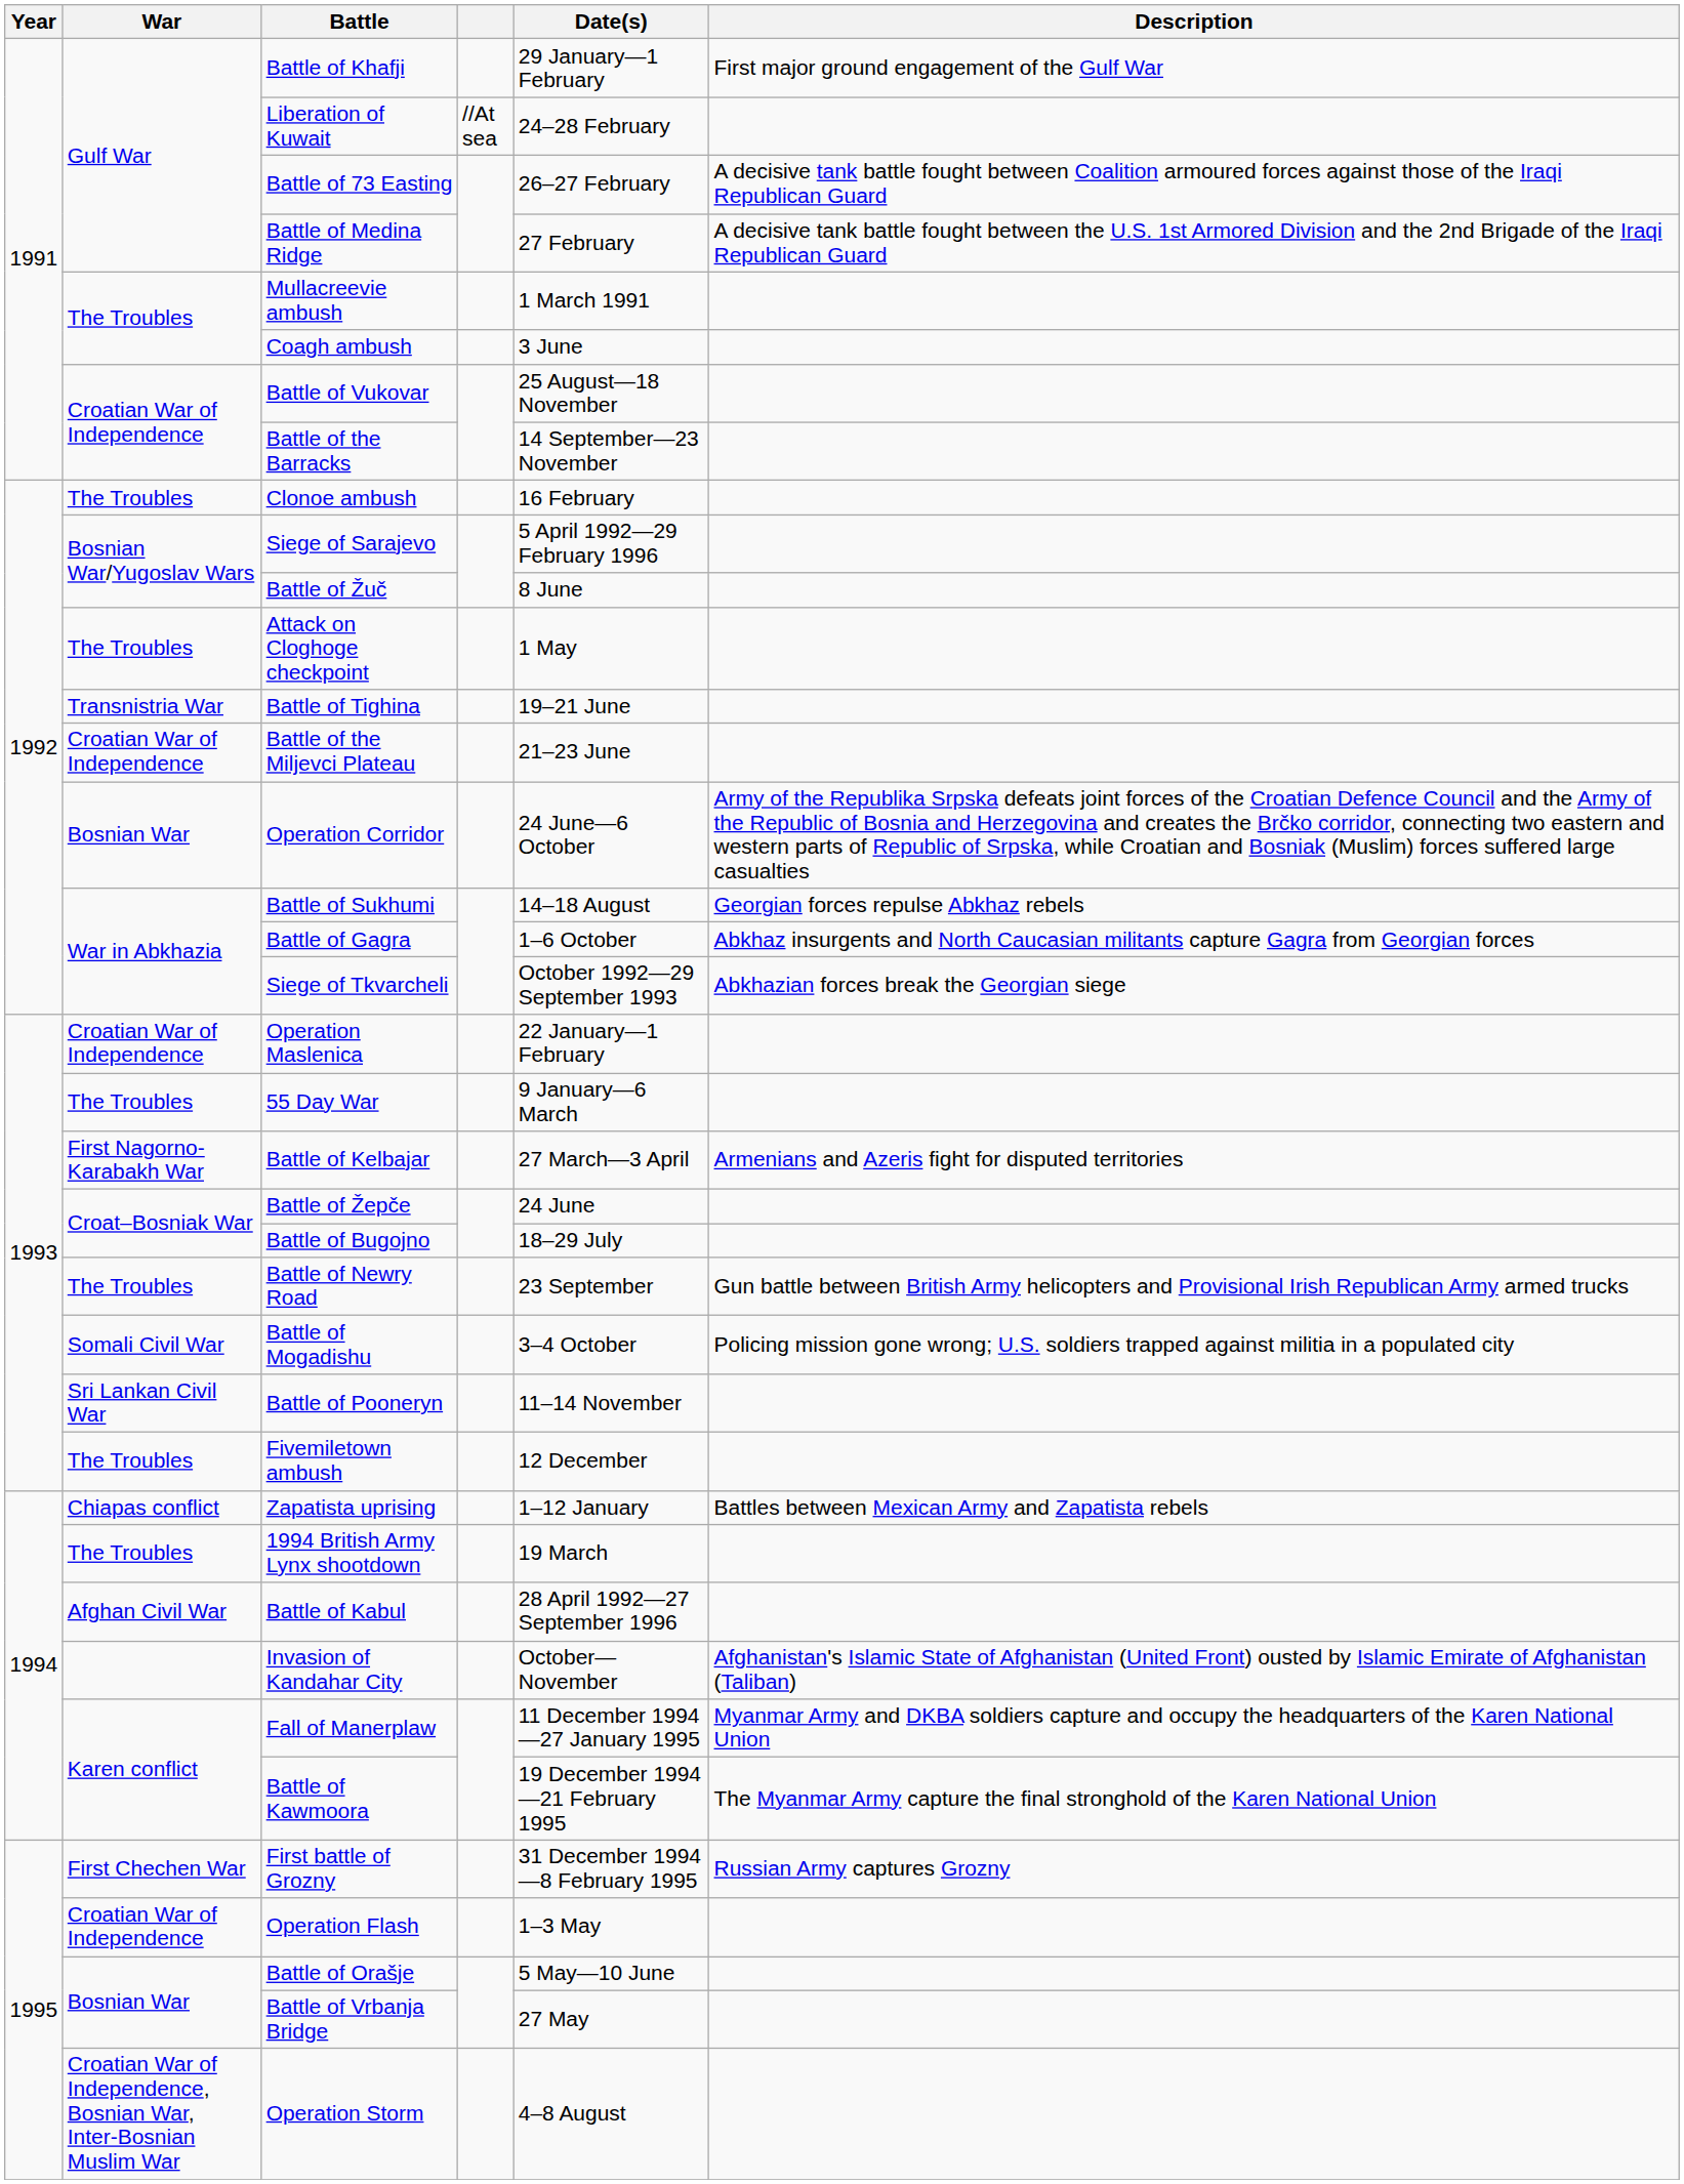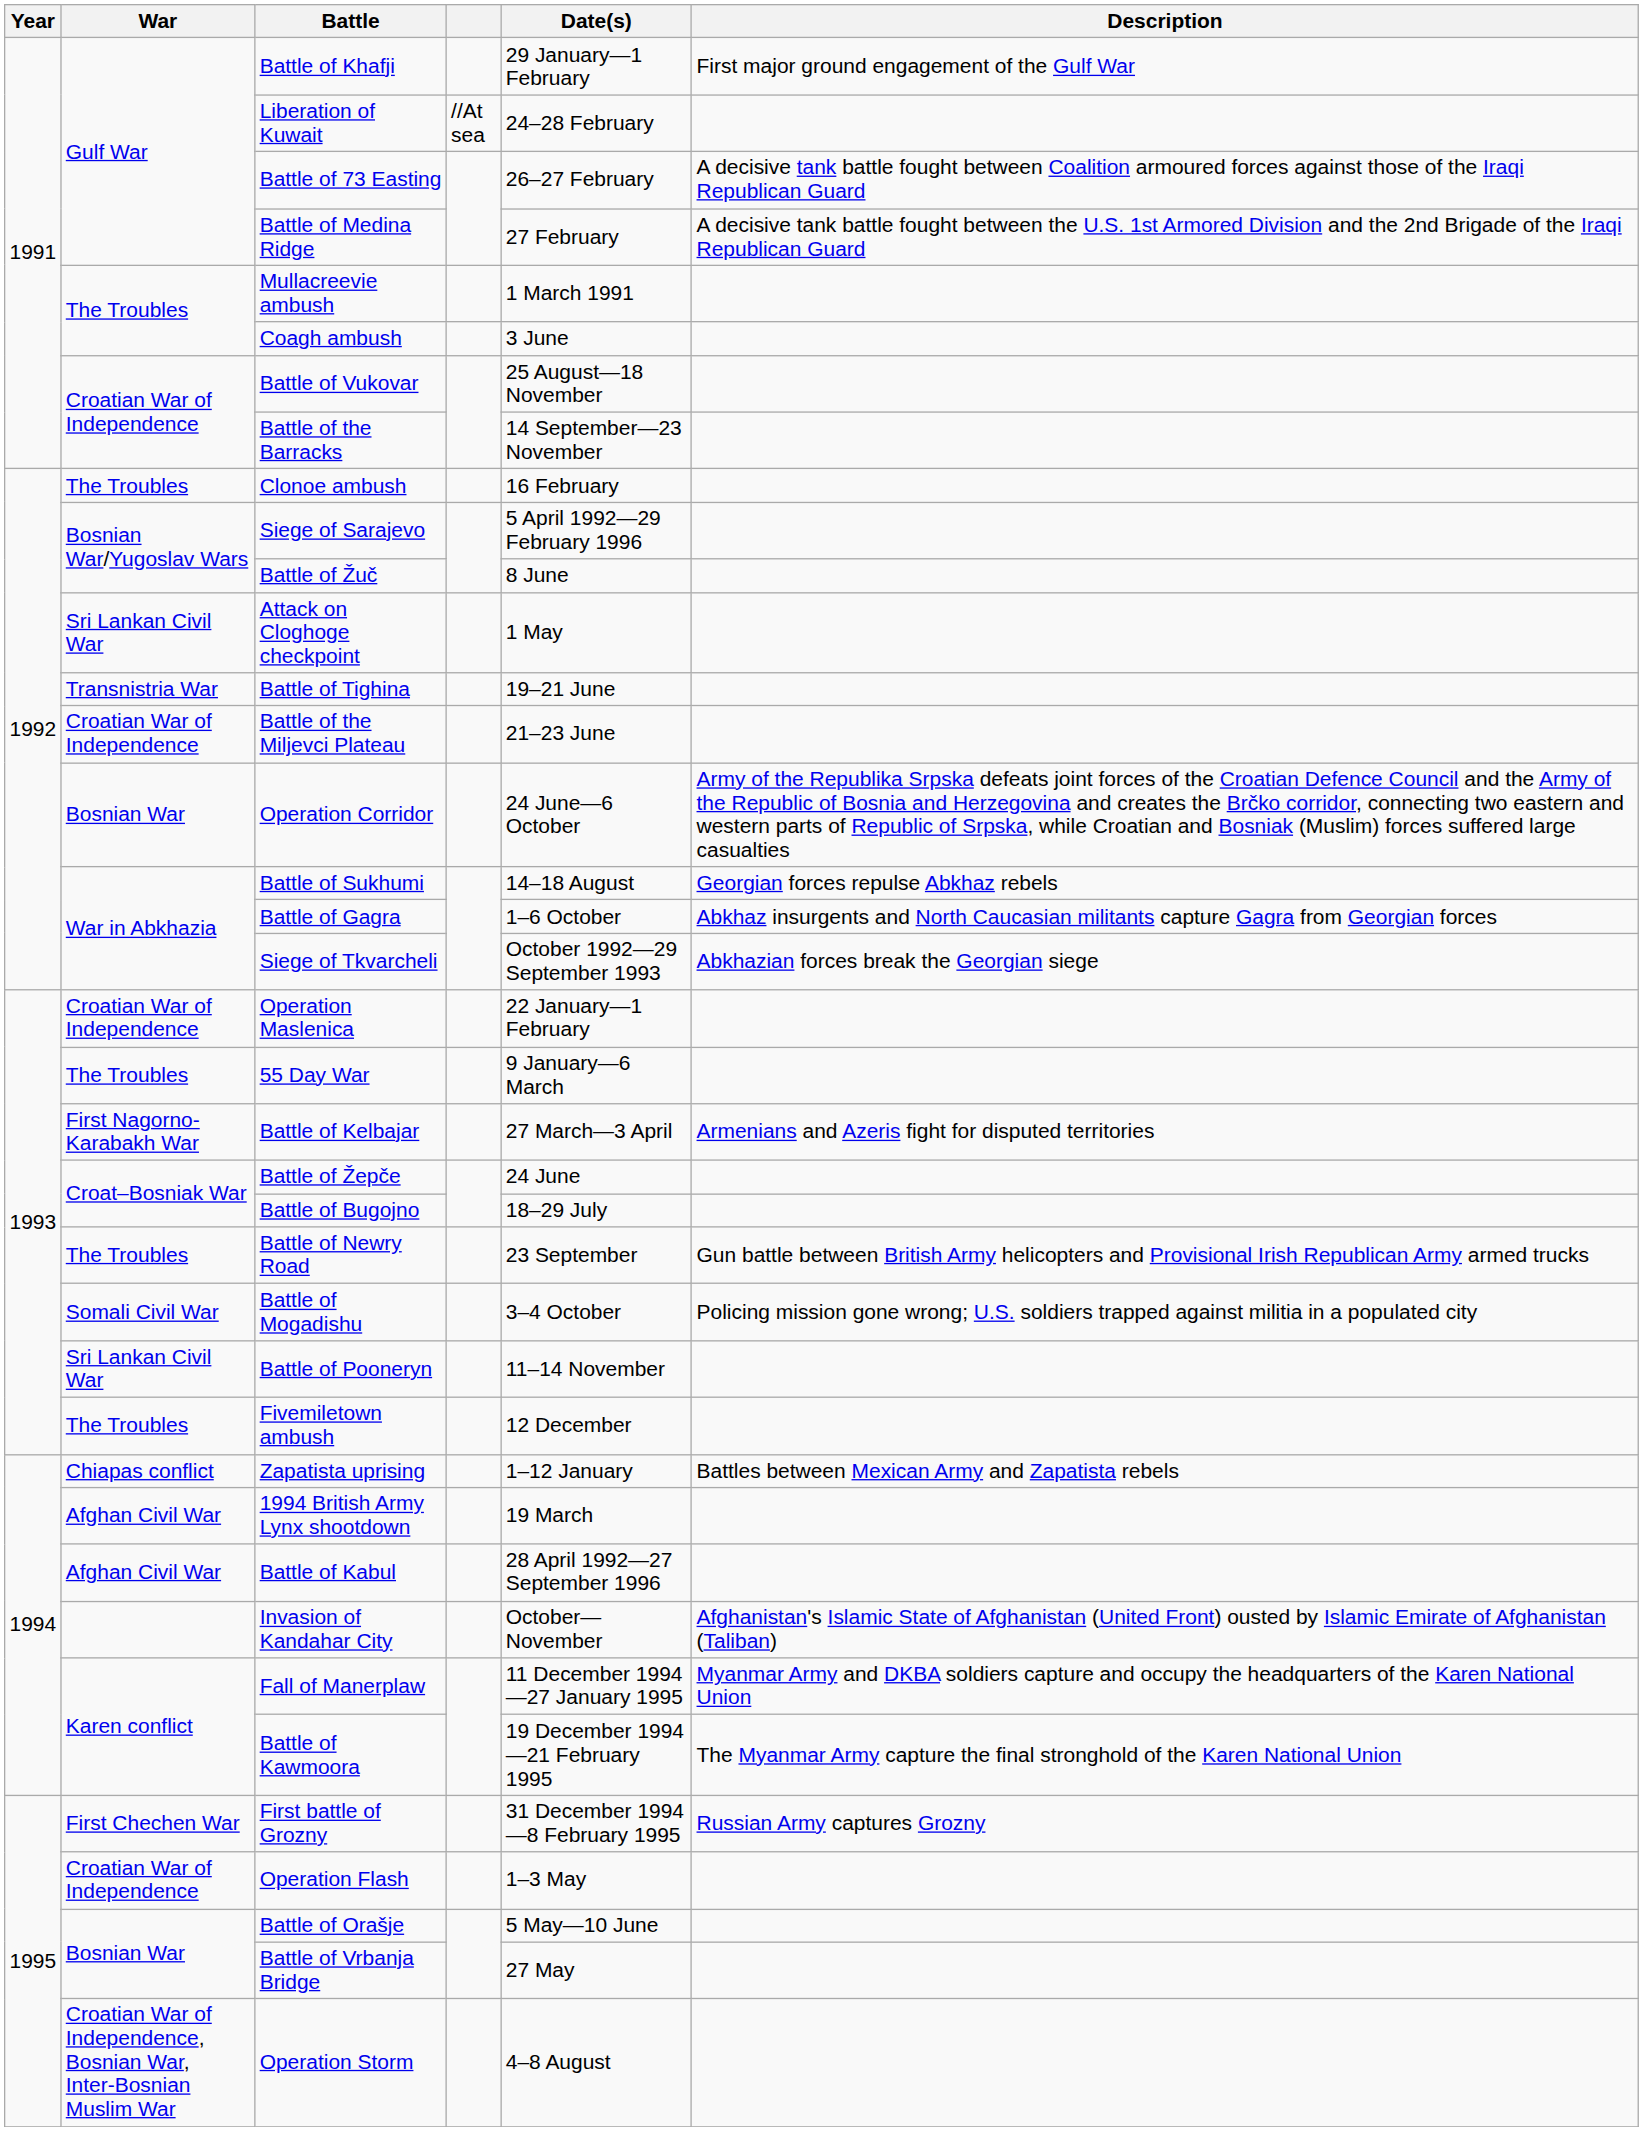Attack on Cloghoge checkpoint | War: The Troubles -> Sri Lankan Civil War
1994 British Army Lynx shootdown | War: The Troubles -> Afghan Civil War
